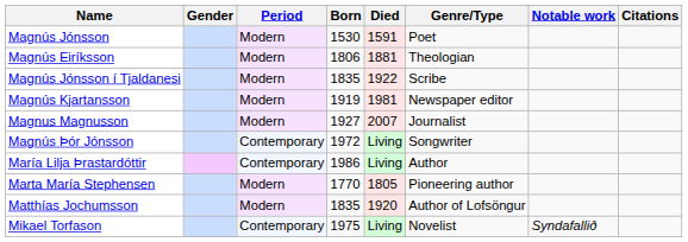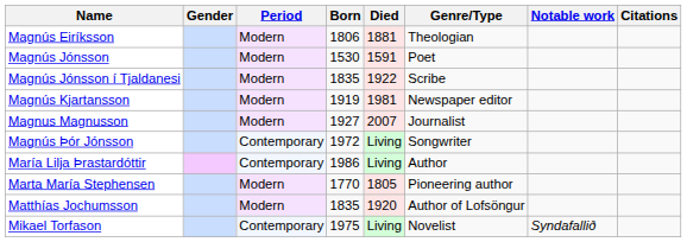rows swapped: Magnús Eiríksson <-> Magnús Jónsson
